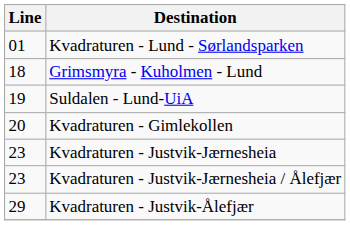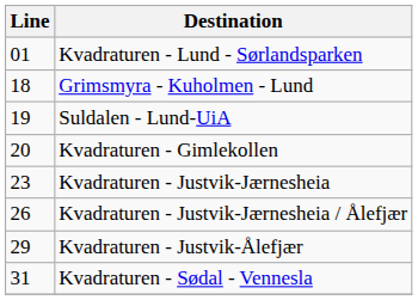Kvadraturen - Justvik-Jærnesheia / Ålefjær | Line: 23 -> 26
+ row: 31 | Kvadraturen - Sødal - Vennesla
